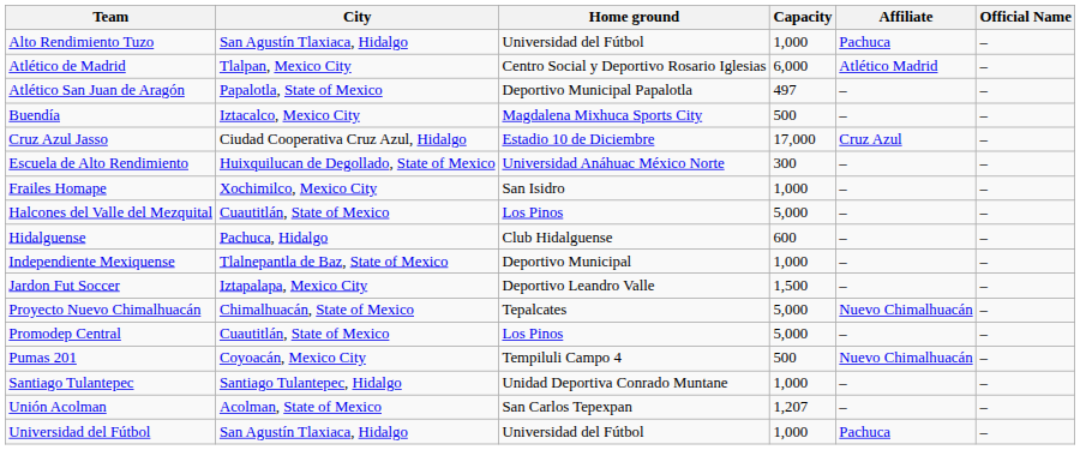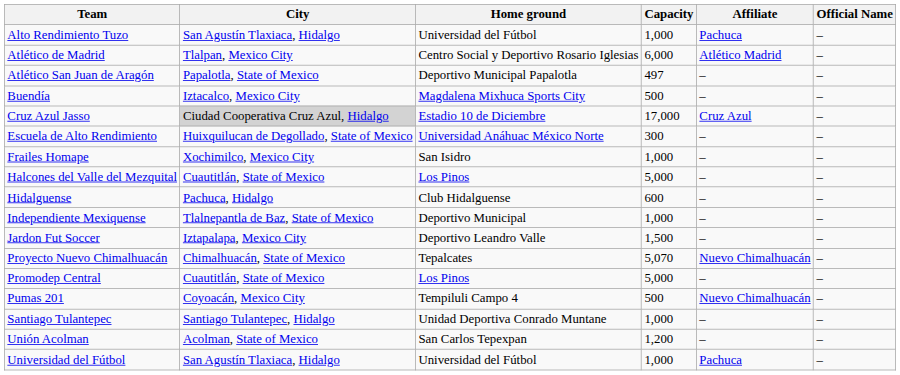Cruz Azul Jasso | City: no background -> lightgrey background
Proyecto Nuevo Chimalhuacán | Capacity: 5,000 -> 5,070
Unión Acolman | Capacity: 1,207 -> 1,200
